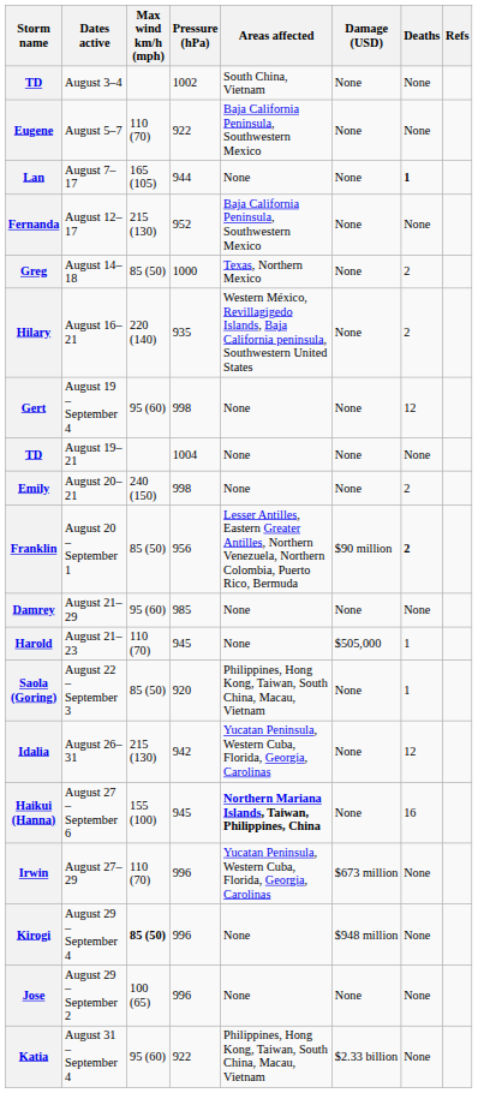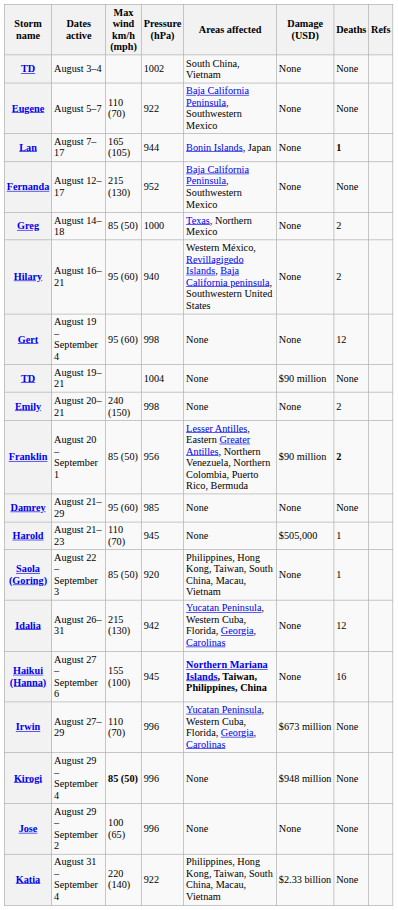Lan | Areas affected: None -> Bonin Islands, Japan
Hilary | Max wind km/h (mph): 220 (140) -> 95 (60)
Hilary | Pressure (hPa): 935 -> 940
TD / August 19–21 | Damage (USD): None -> $90 million
Katia | Max wind km/h (mph): 95 (60) -> 220 (140)
